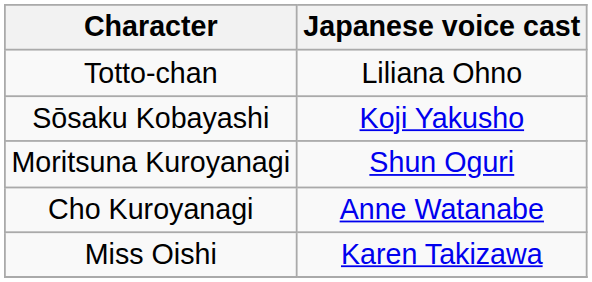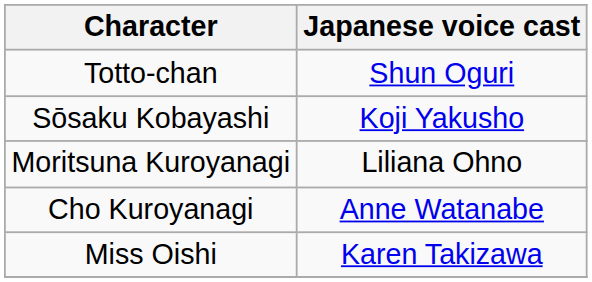Totto-chan | Japanese voice cast: Liliana Ohno -> Shun Oguri
Moritsuna Kuroyanagi | Japanese voice cast: Shun Oguri -> Liliana Ohno
